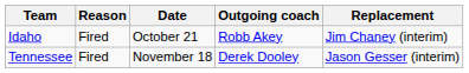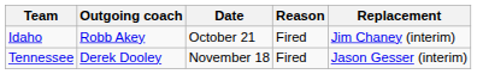columns swapped: Outgoing coach <-> Reason
